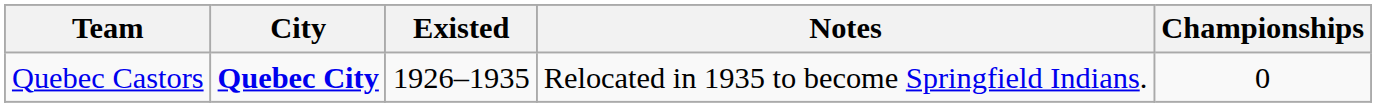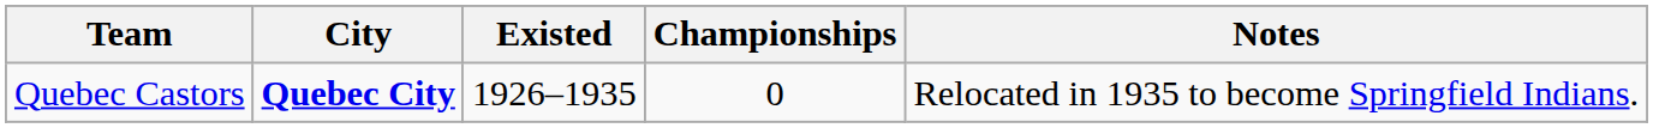columns swapped: Championships <-> Notes
